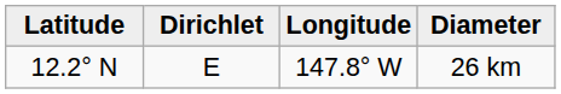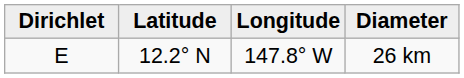columns swapped: Dirichlet <-> Latitude
